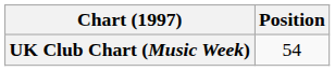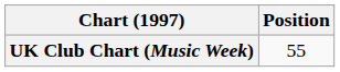UK Club Chart (Music Week) | Position: 54 -> 55
